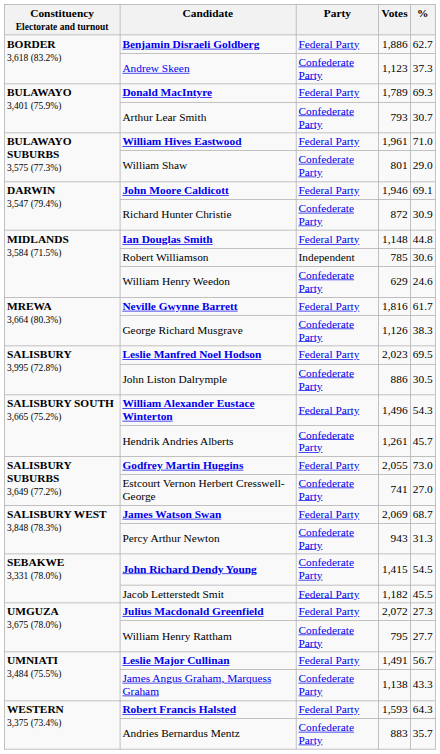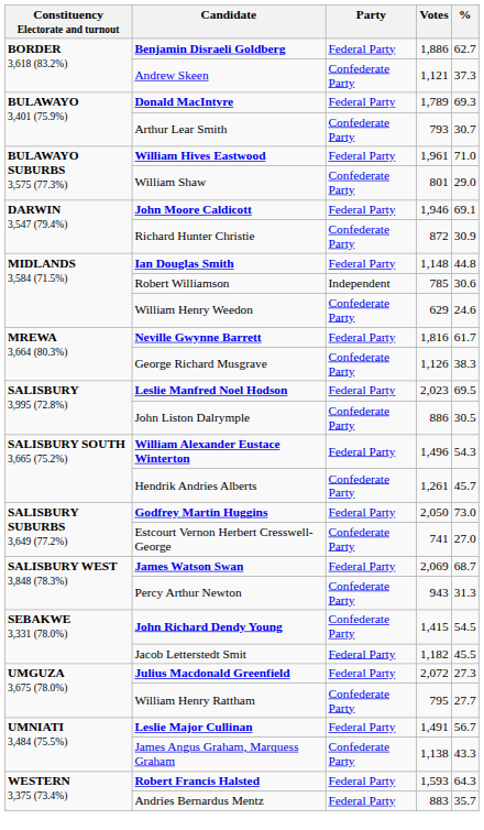Andrew Skeen | Votes: 1,123 -> 1,121
Godfrey Martin Huggins | Votes: 2,055 -> 2,050
Andries Bernardus Mentz | Party: Confederate Party -> Federal Party
